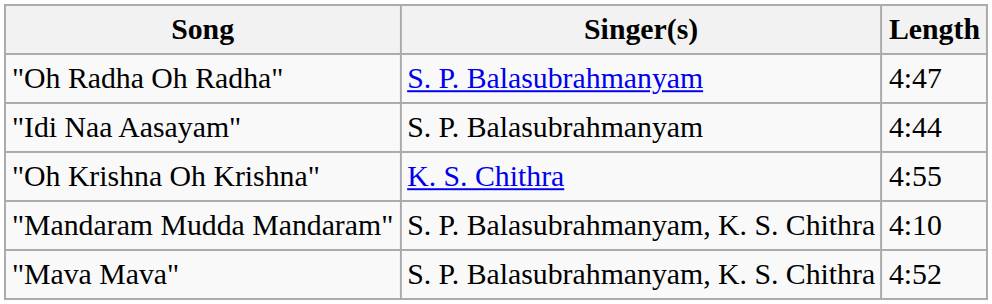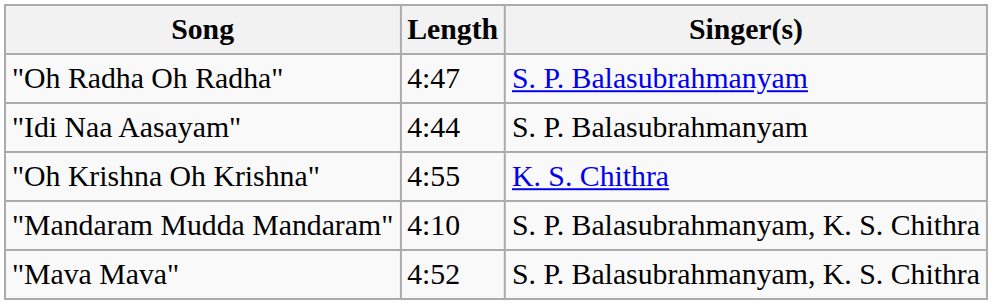columns swapped: Singer(s) <-> Length
